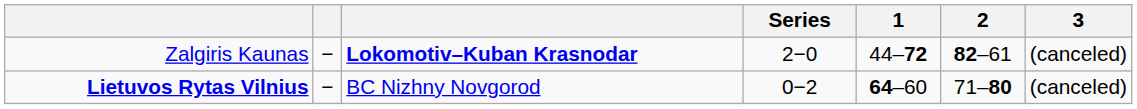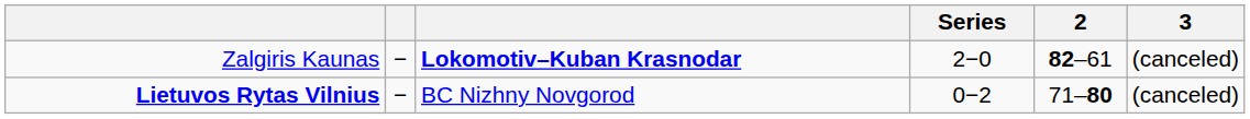- column: 1 | 44–72 | 64–60
